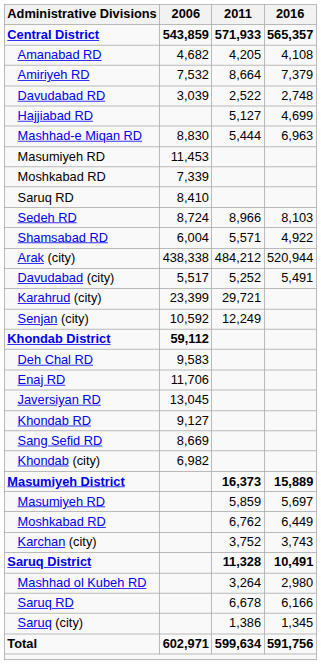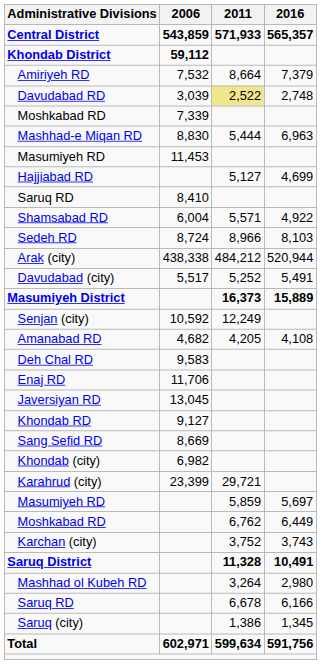rows swapped: Amanabad RD <-> Khondab District
Davudabad RD | 2011: no background -> khaki background
rows swapped: Hajjiabad RD <-> Moshkabad RD / 7,339
rows swapped: Sedeh RD <-> Shamsabad RD
rows swapped: Karahrud (city) <-> Masumiyeh District
